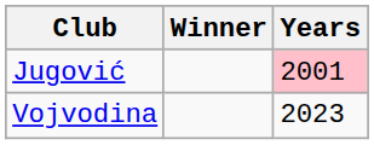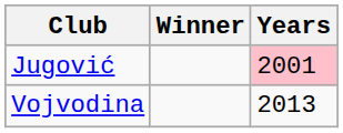Vojvodina | Years: 2023 -> 2013
